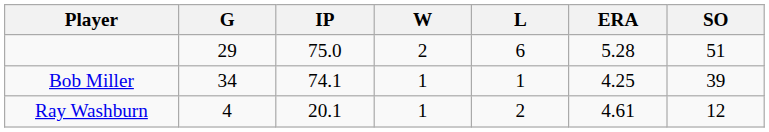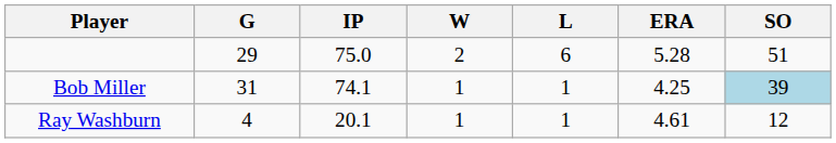Bob Miller | G: 34 -> 31
Bob Miller | SO: no background -> lightblue background
Ray Washburn | L: 2 -> 1
